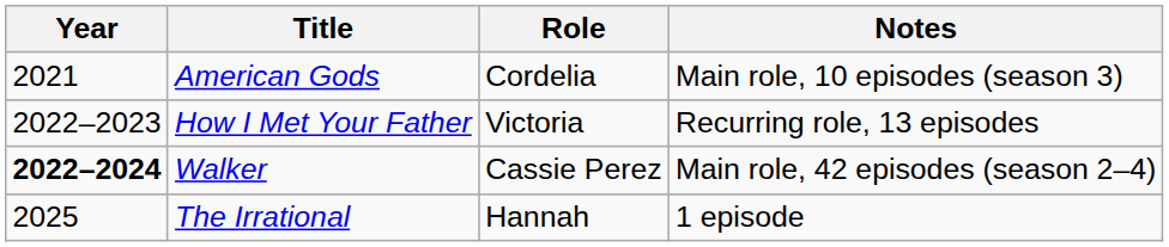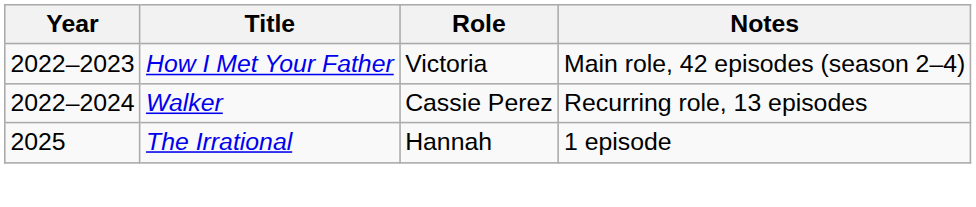- row: 2021 | American Gods | Cordelia | Main role, 10 episodes (season 3)
How I Met Your Father | Notes: Recurring role, 13 episodes -> Main role, 42 episodes (season 2–4)
Walker | Year: bold -> normal
Walker | Notes: Main role, 42 episodes (season 2–4) -> Recurring role, 13 episodes
